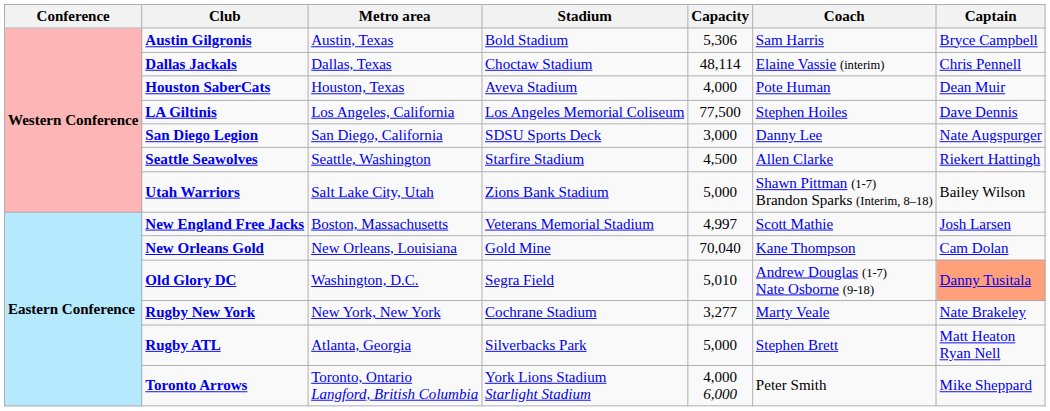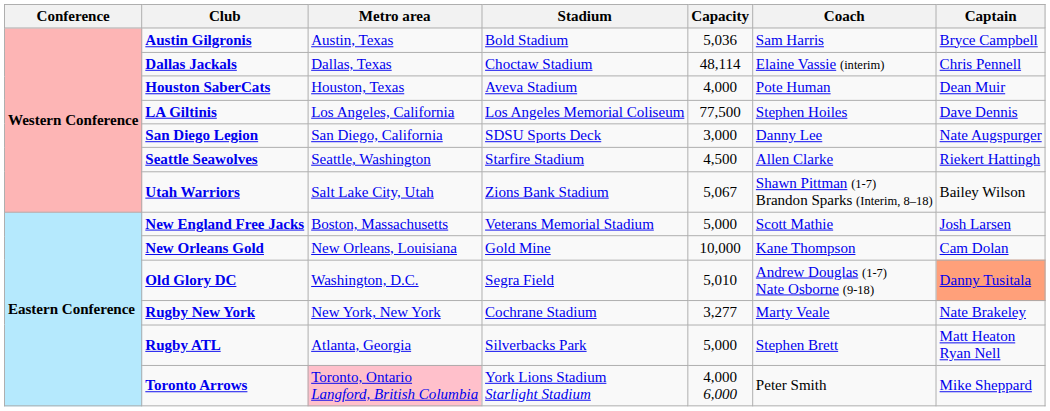Austin Gilgronis | Capacity: 5,306 -> 5,036
Utah Warriors | Capacity: 5,000 -> 5,067
New England Free Jacks | Capacity: 4,997 -> 5,000
New Orleans Gold | Capacity: 70,040 -> 10,000
Toronto Arrows | Metro area: no background -> pink background
